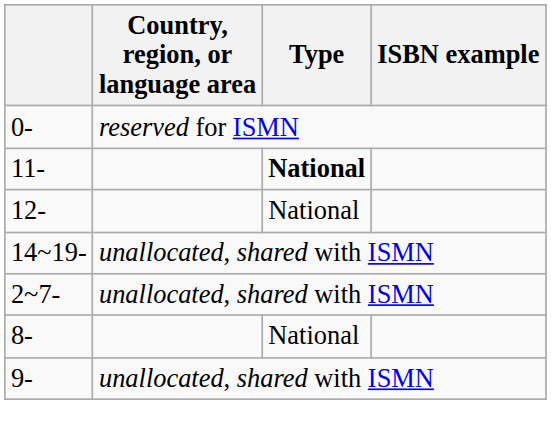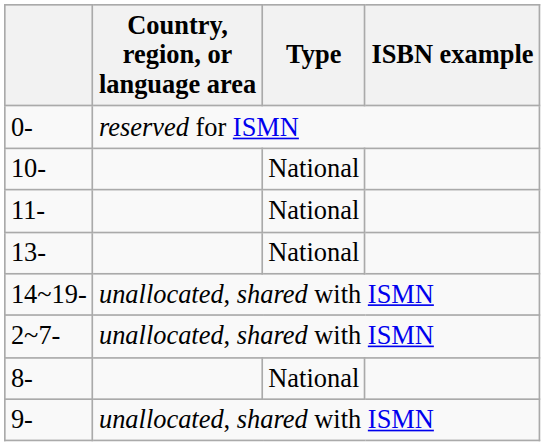+ row: 10- | National
11- | Type: bold -> normal
- row: 12- | National
+ row: 13- | National
